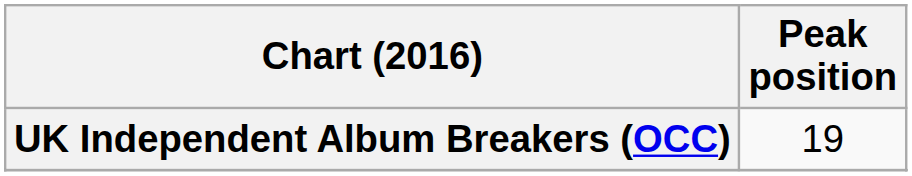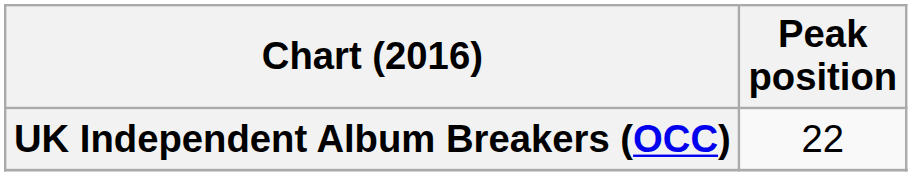UK Independent Album Breakers (OCC) | Peak position: 19 -> 22
